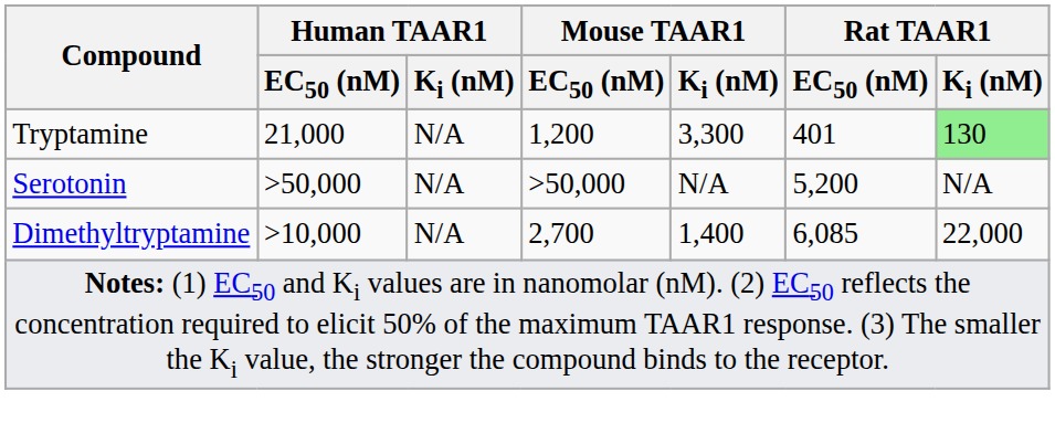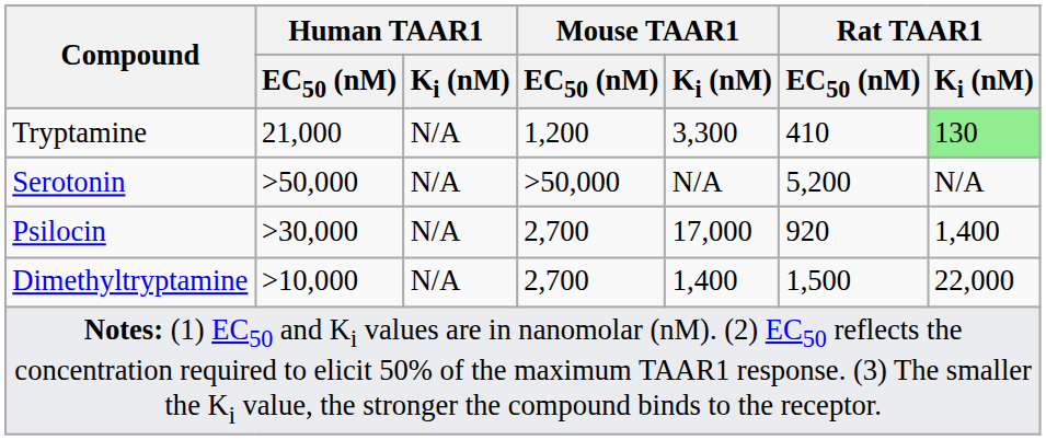Tryptamine | Rat TAAR1 / EC50 (nM): 401 -> 410
+ row: Psilocin | >30,000 | N/A | 2,700 | 17,000 | 920 | 1,400
Dimethyltryptamine | Rat TAAR1 / EC50 (nM): 6,085 -> 1,500
